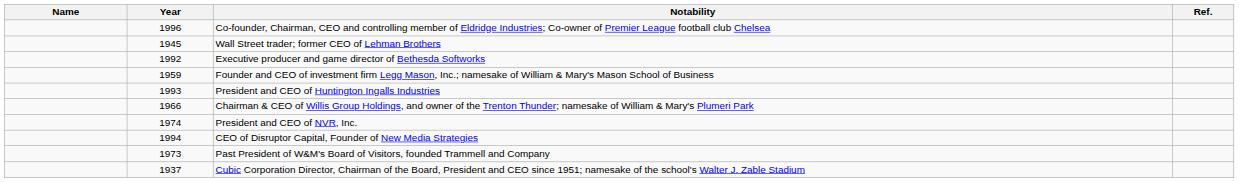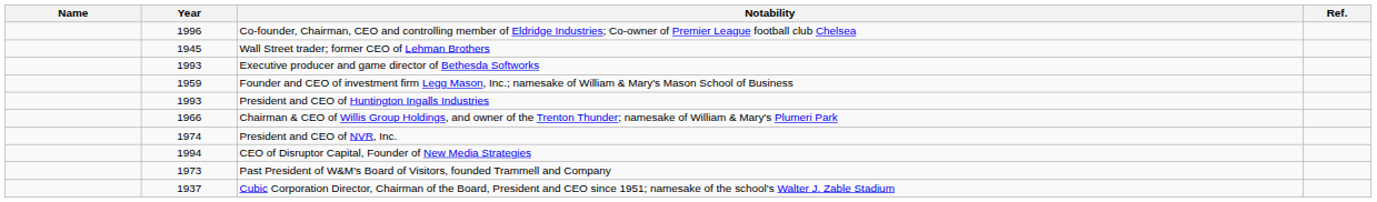Executive producer and game director of Bethesda Softworks | Year: 1992 -> 1993
